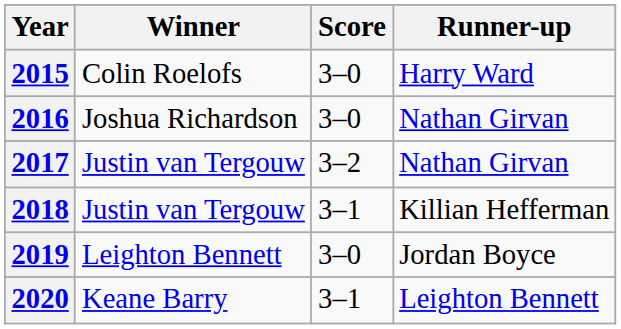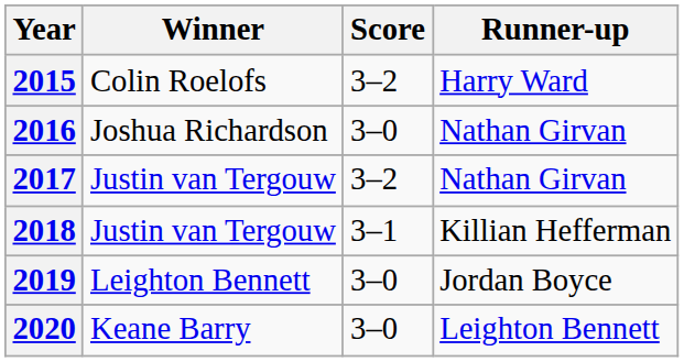2015 | Score: 3–0 -> 3–2
2020 | Score: 3–1 -> 3–0
